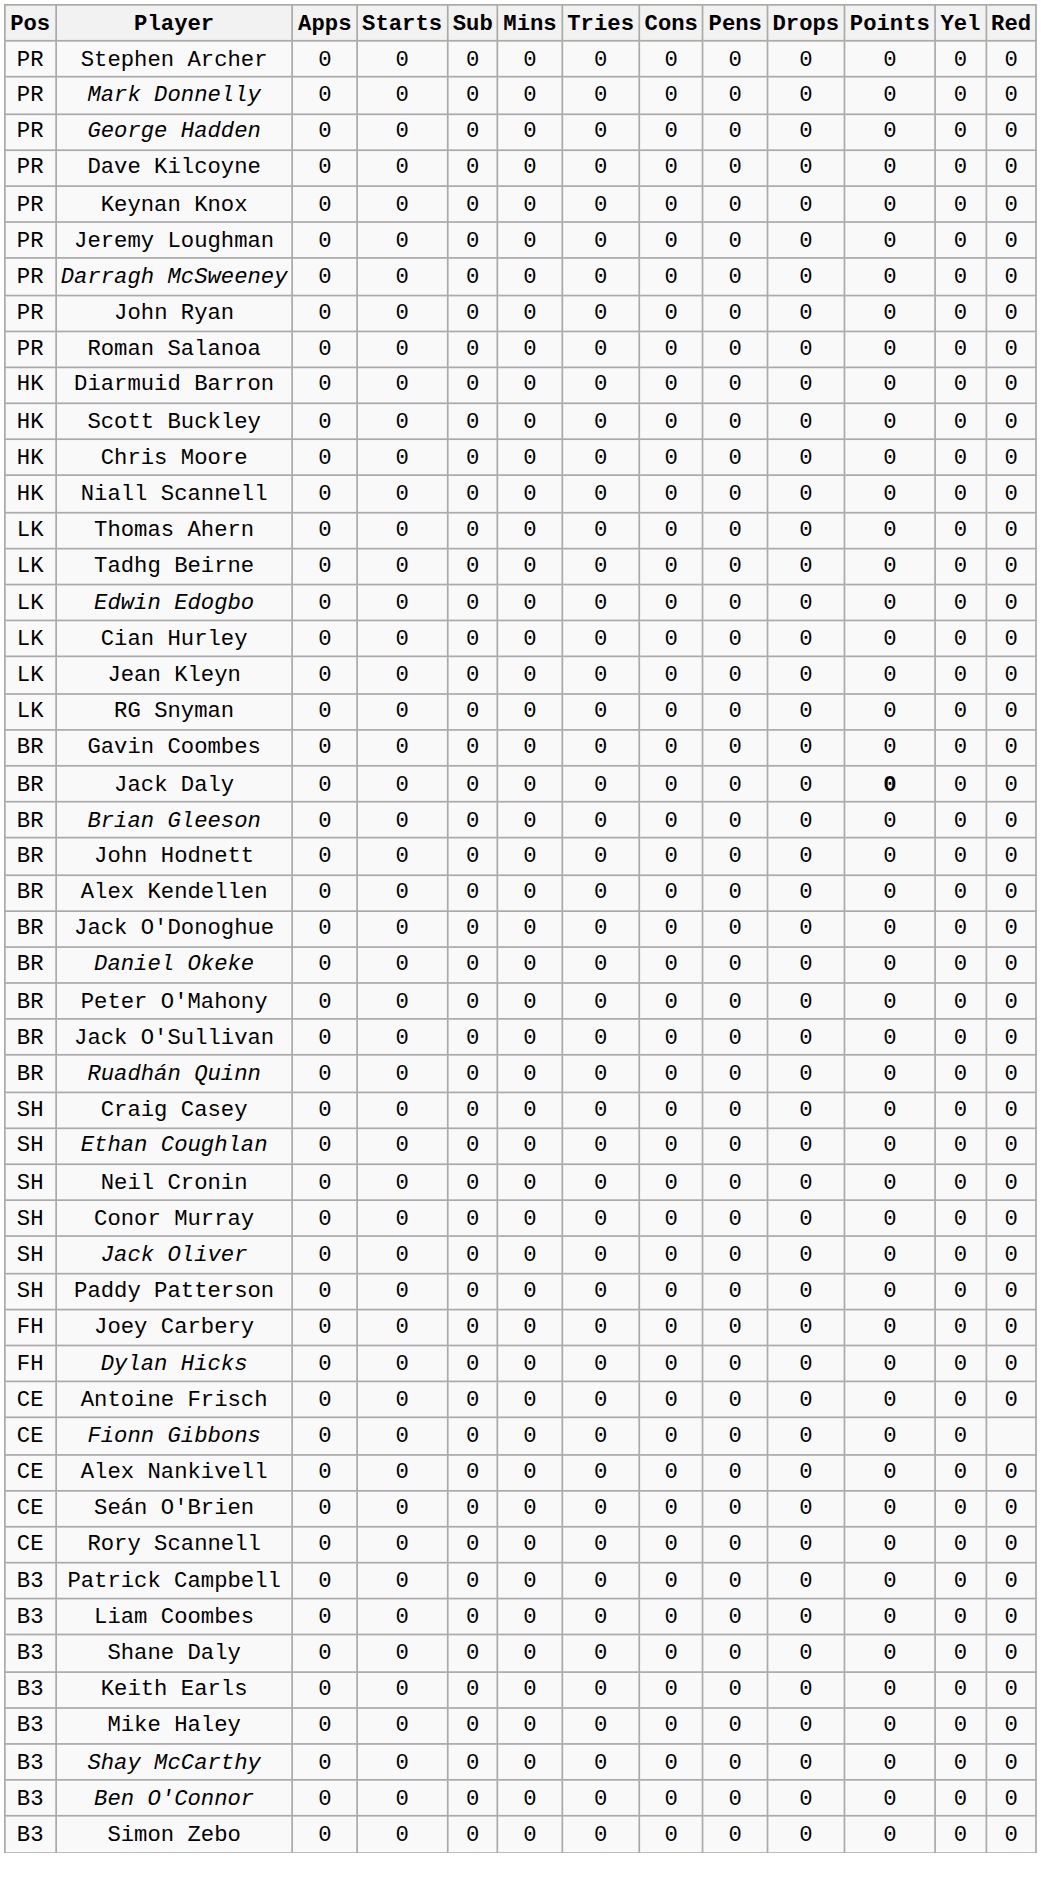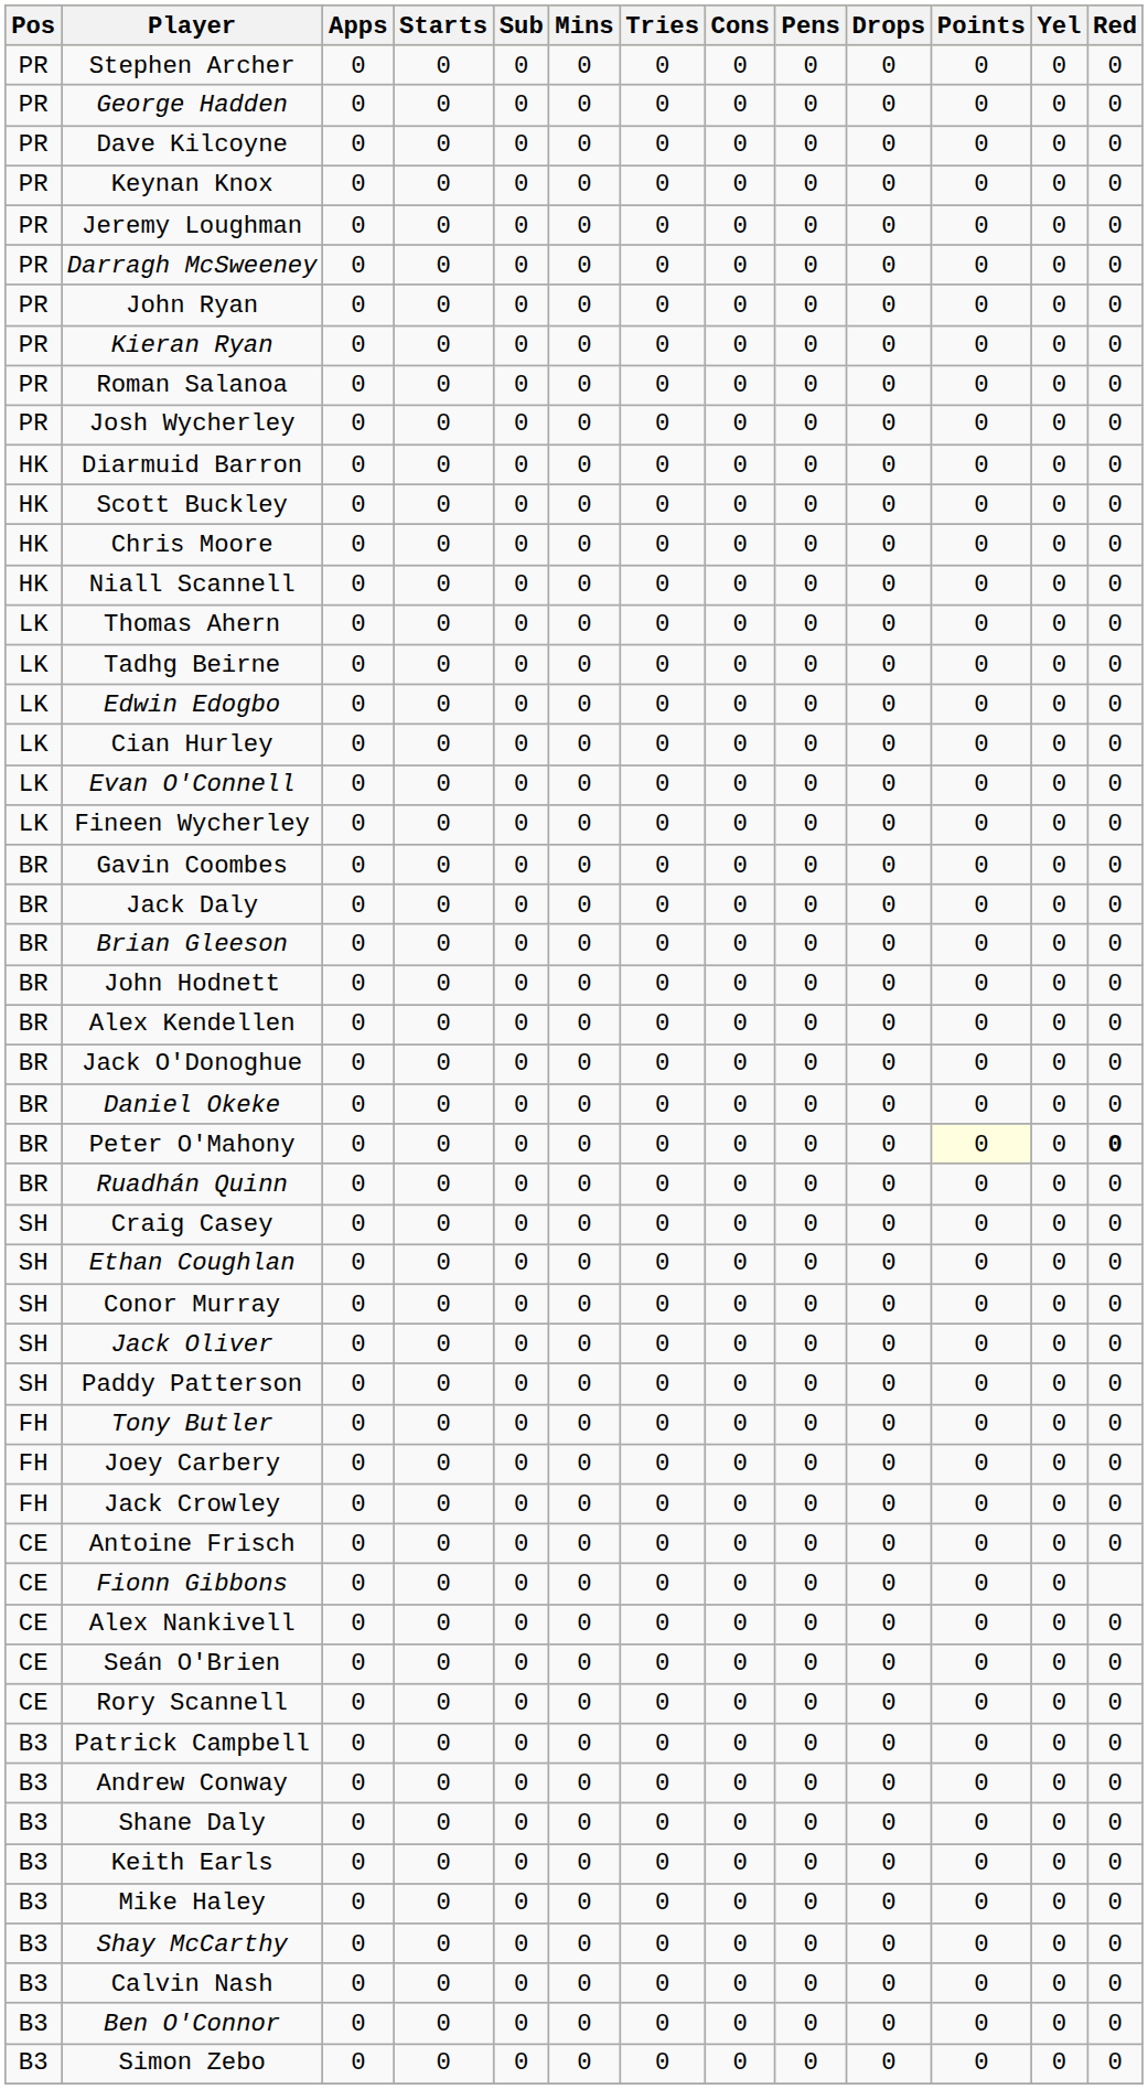- row: PR | Mark Donnelly | 0 | 0 | 0 | 0 | 0 | 0 | 0 | 0 | 0 | 0 | 0
+ row: PR | Kieran Ryan | 0 | 0 | 0 | 0 | 0 | 0 | 0 | 0 | 0 | 0 | 0
+ row: PR | Josh Wycherley | 0 | 0 | 0 | 0 | 0 | 0 | 0 | 0 | 0 | 0 | 0
- row: LK | Jean Kleyn | 0 | 0 | 0 | 0 | 0 | 0 | 0 | 0 | 0 | 0 | 0
+ row: LK | Evan O'Connell | 0 | 0 | 0 | 0 | 0 | 0 | 0 | 0 | 0 | 0 | 0
- row: LK | RG Snyman | 0 | 0 | 0 | 0 | 0 | 0 | 0 | 0 | 0 | 0 | 0
+ row: LK | Fineen Wycherley | 0 | 0 | 0 | 0 | 0 | 0 | 0 | 0 | 0 | 0 | 0
Jack Daly | Points: bold -> normal
Peter O'Mahony | Points: no background -> lightyellow background
Peter O'Mahony | Red: normal -> bold
- row: BR | Jack O'Sullivan | 0 | 0 | 0 | 0 | 0 | 0 | 0 | 0 | 0 | 0 | 0
- row: SH | Neil Cronin | 0 | 0 | 0 | 0 | 0 | 0 | 0 | 0 | 0 | 0 | 0
+ row: FH | Tony Butler | 0 | 0 | 0 | 0 | 0 | 0 | 0 | 0 | 0 | 0 | 0
+ row: FH | Jack Crowley | 0 | 0 | 0 | 0 | 0 | 0 | 0 | 0 | 0 | 0 | 0
- row: FH | Dylan Hicks | 0 | 0 | 0 | 0 | 0 | 0 | 0 | 0 | 0 | 0 | 0
+ row: B3 | Andrew Conway | 0 | 0 | 0 | 0 | 0 | 0 | 0 | 0 | 0 | 0 | 0
- row: B3 | Liam Coombes | 0 | 0 | 0 | 0 | 0 | 0 | 0 | 0 | 0 | 0 | 0
+ row: B3 | Calvin Nash | 0 | 0 | 0 | 0 | 0 | 0 | 0 | 0 | 0 | 0 | 0
